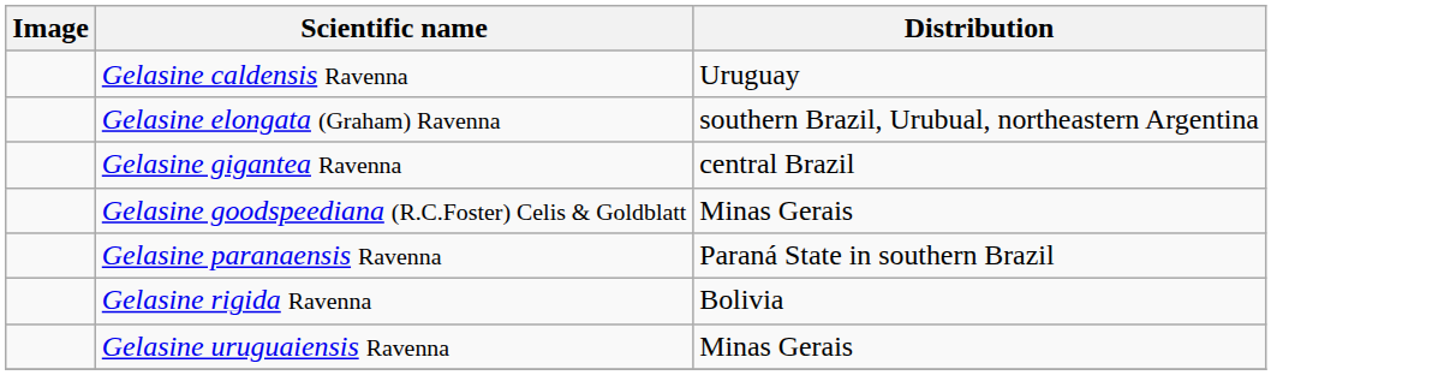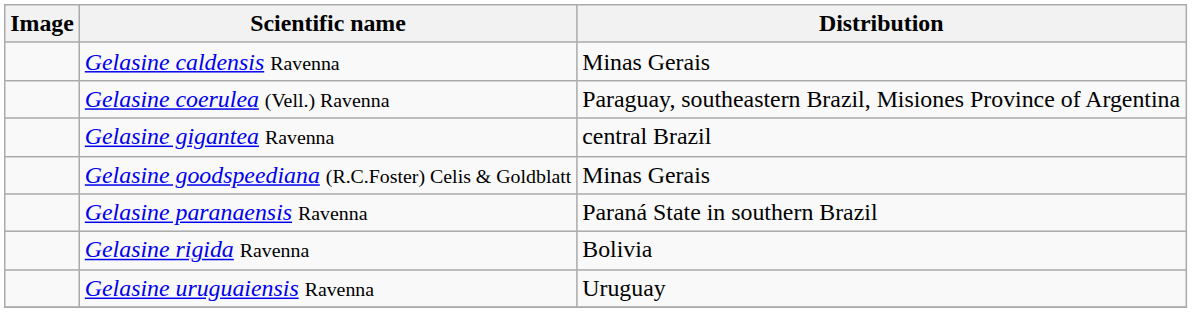Gelasine caldensis Ravenna | Distribution: Uruguay -> Minas Gerais
+ row: Gelasine coerulea (Vell.) Ravenna | Paraguay, southeastern Brazil, Misiones Province of Argentina
- row: Gelasine elongata (Graham) Ravenna | southern Brazil, Urubual, northeastern Argentina
Gelasine uruguaiensis Ravenna | Distribution: Minas Gerais -> Uruguay
